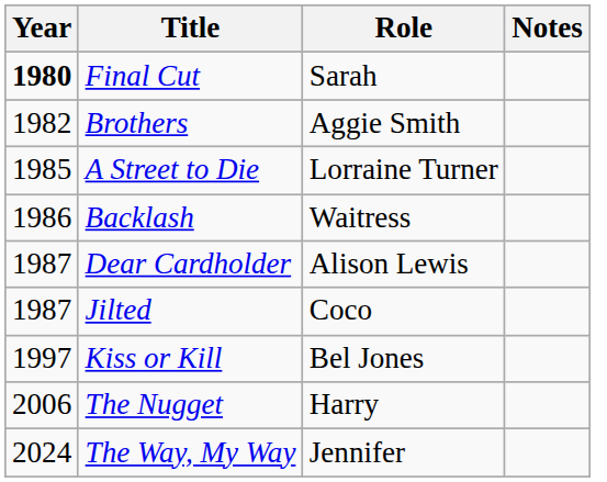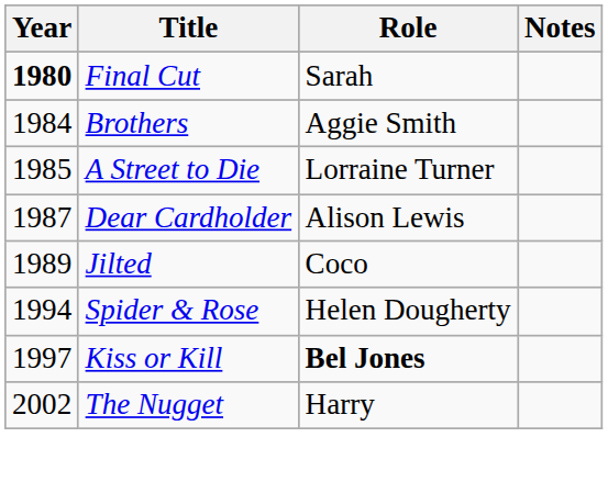Brothers | Year: 1982 -> 1984
- row: 1986 | Backlash | Waitress
Jilted | Year: 1987 -> 1989
+ row: 1994 | Spider & Rose | Helen Dougherty
Kiss or Kill | Role: normal -> bold
The Nugget | Year: 2006 -> 2002
- row: 2024 | The Way, My Way | Jennifer
